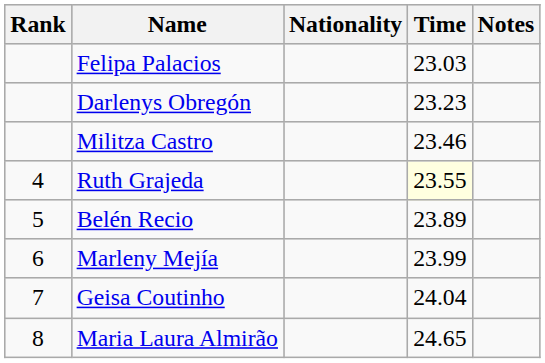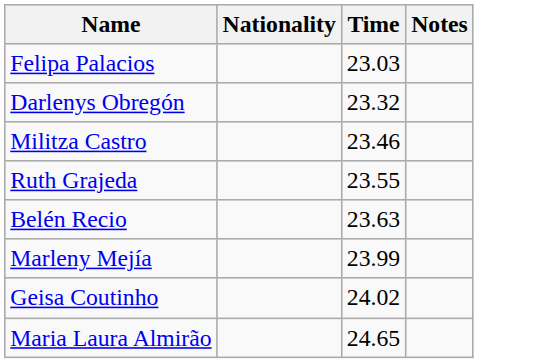- column: Rank | 4 | 5 | 6 | 7 | 8
Darlenys Obregón | Time: 23.23 -> 23.32
Ruth Grajeda | Time: lightyellow background -> no background
Belén Recio | Time: 23.89 -> 23.63
Geisa Coutinho | Time: 24.04 -> 24.02
